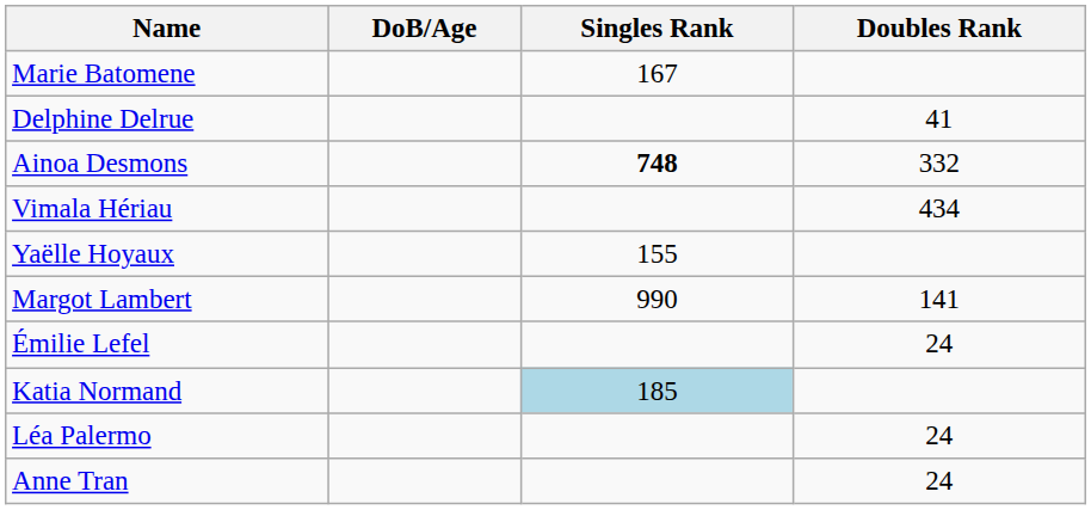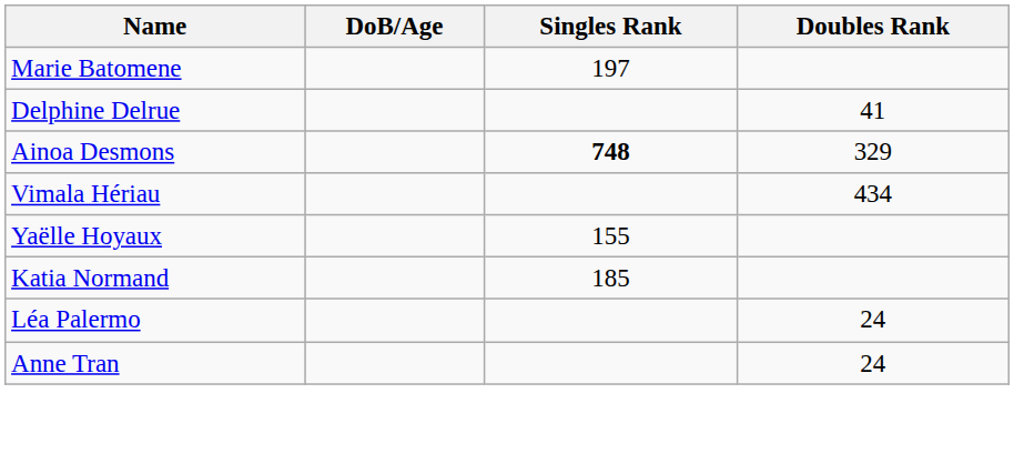Marie Batomene | Singles Rank: 167 -> 197
Ainoa Desmons | Doubles Rank: 332 -> 329
- row: Margot Lambert | 990 | 141
- row: Émilie Lefel | 24
Katia Normand | Singles Rank: lightblue background -> no background
